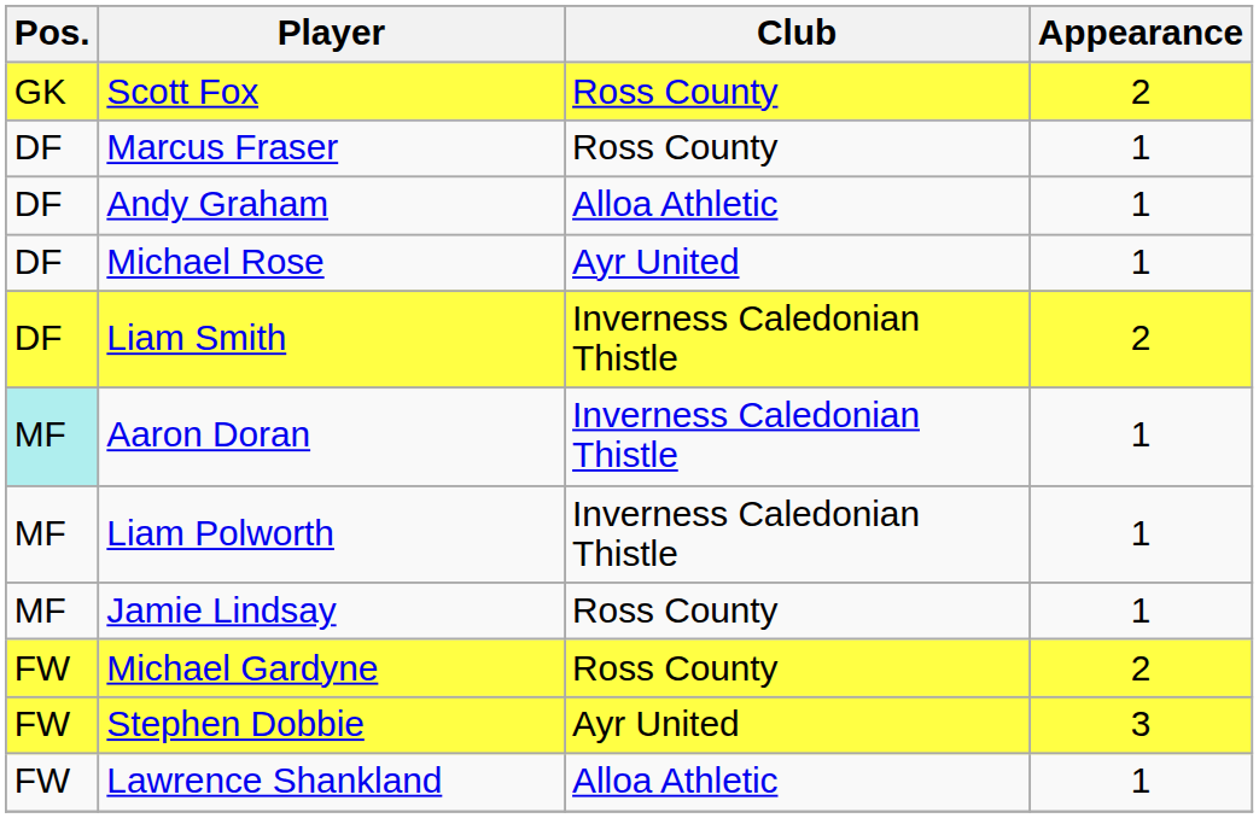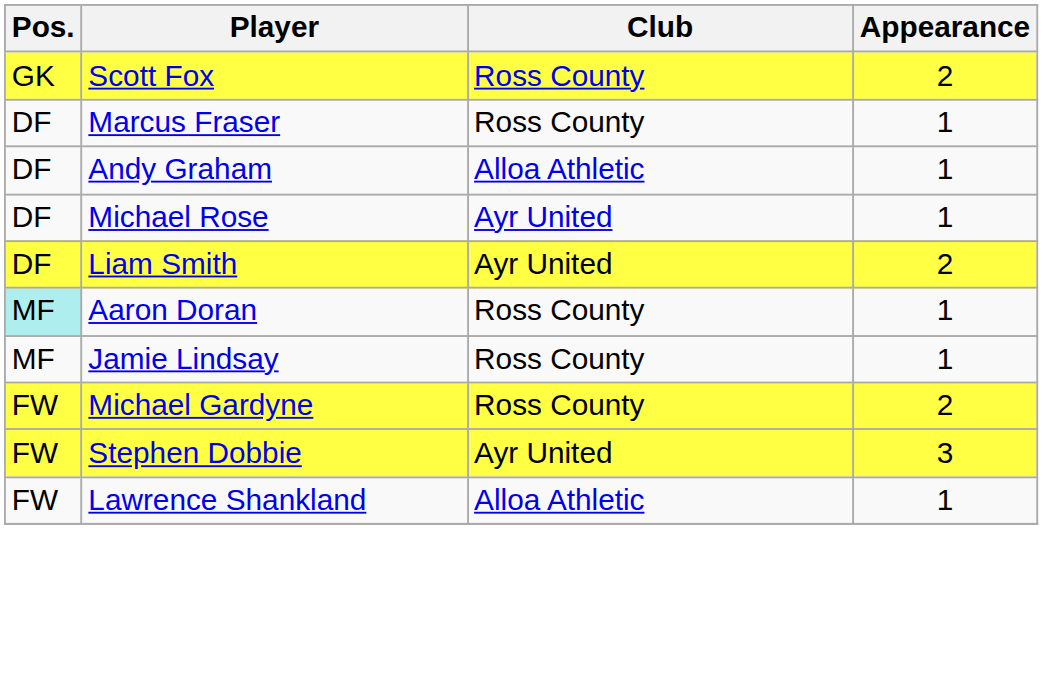Liam Smith | Club: Inverness Caledonian Thistle -> Ayr United
Aaron Doran | Club: Inverness Caledonian Thistle -> Ross County
- row: MF | Liam Polworth | Inverness Caledonian Thistle | 1
